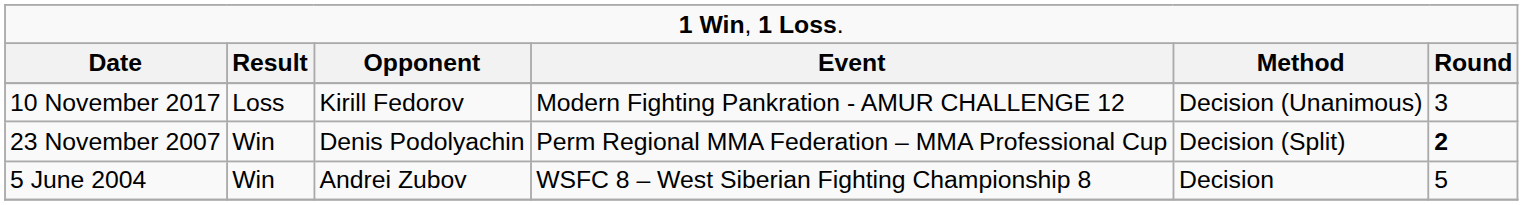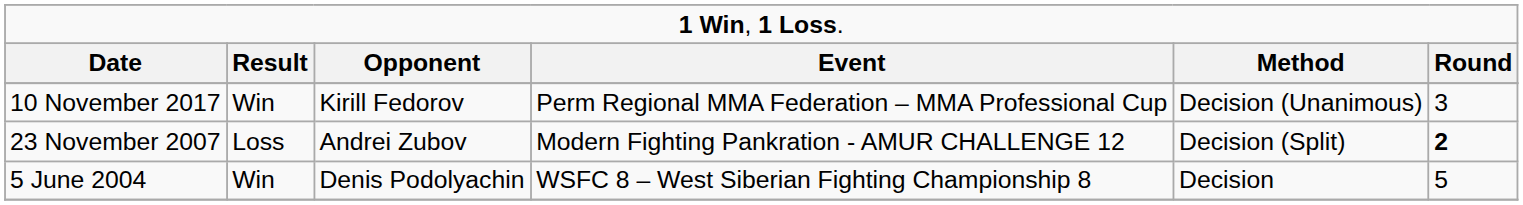10 November 2017 | column 2: Loss -> Win
10 November 2017 | column 4: Modern Fighting Pankration - AMUR CHALLENGE 12 -> Perm Regional MMA Federation – MMA Professional Cup
23 November 2007 | column 2: Win -> Loss
23 November 2007 | column 3: Denis Podolyachin -> Andrei Zubov
23 November 2007 | column 4: Perm Regional MMA Federation – MMA Professional Cup -> Modern Fighting Pankration - AMUR CHALLENGE 12
5 June 2004 | column 3: Andrei Zubov -> Denis Podolyachin
